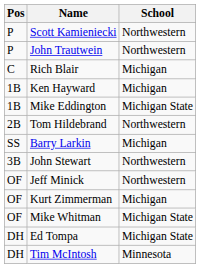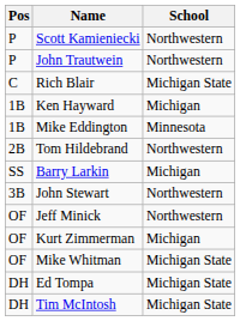Rich Blair | School: Michigan -> Michigan State
Mike Eddington | School: Michigan State -> Minnesota
Tim McIntosh | School: Minnesota -> Michigan State
